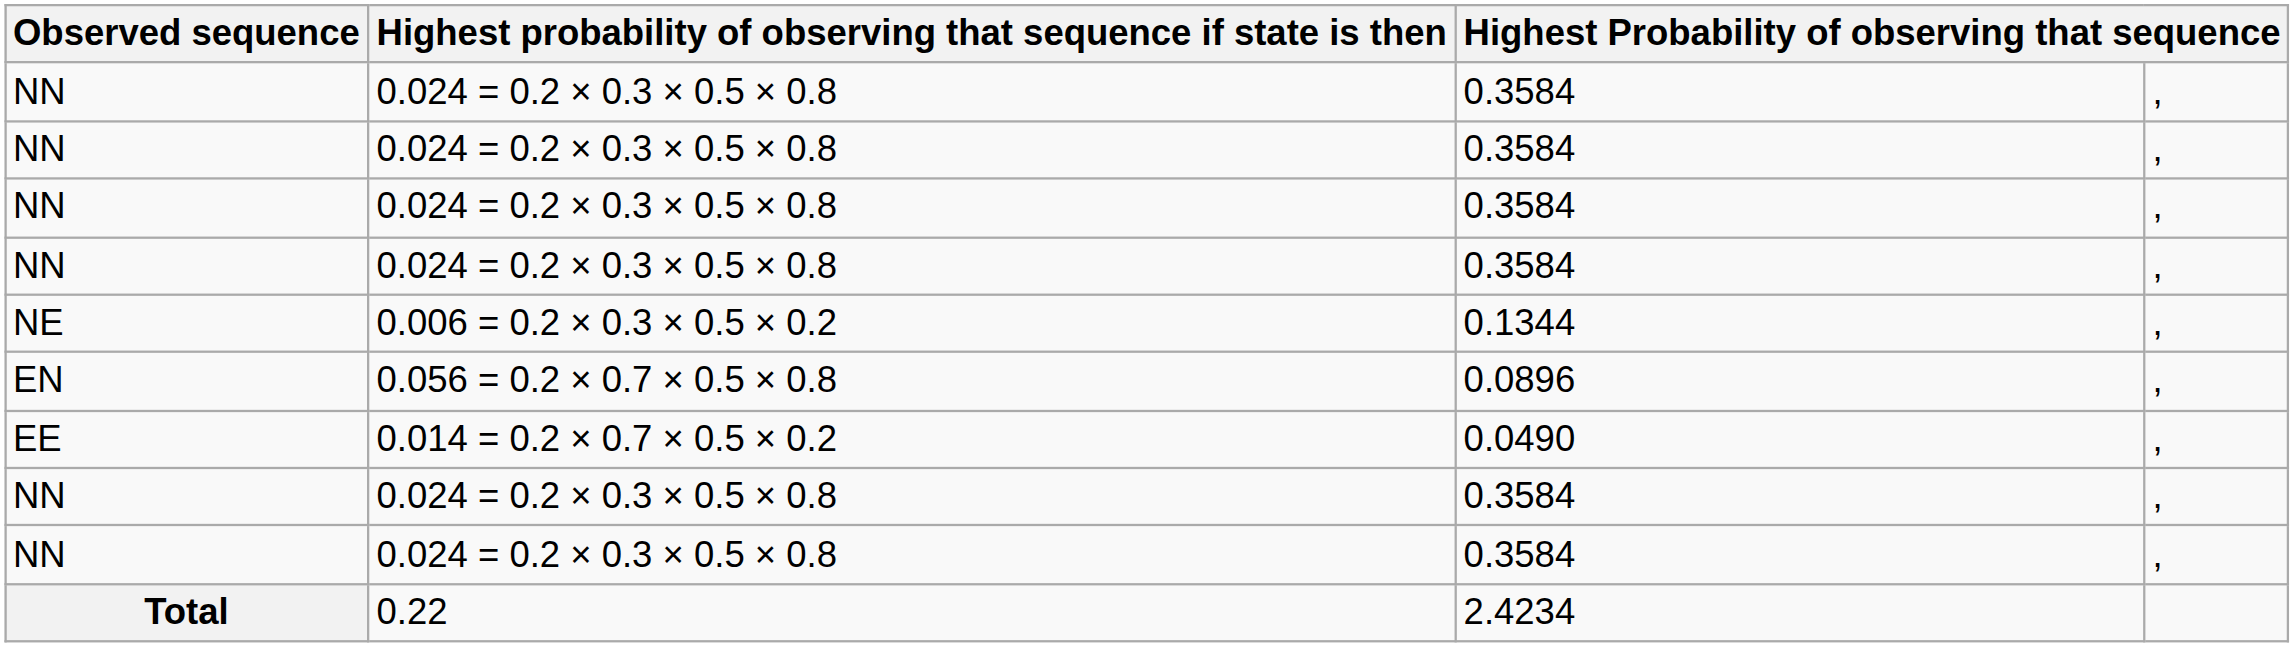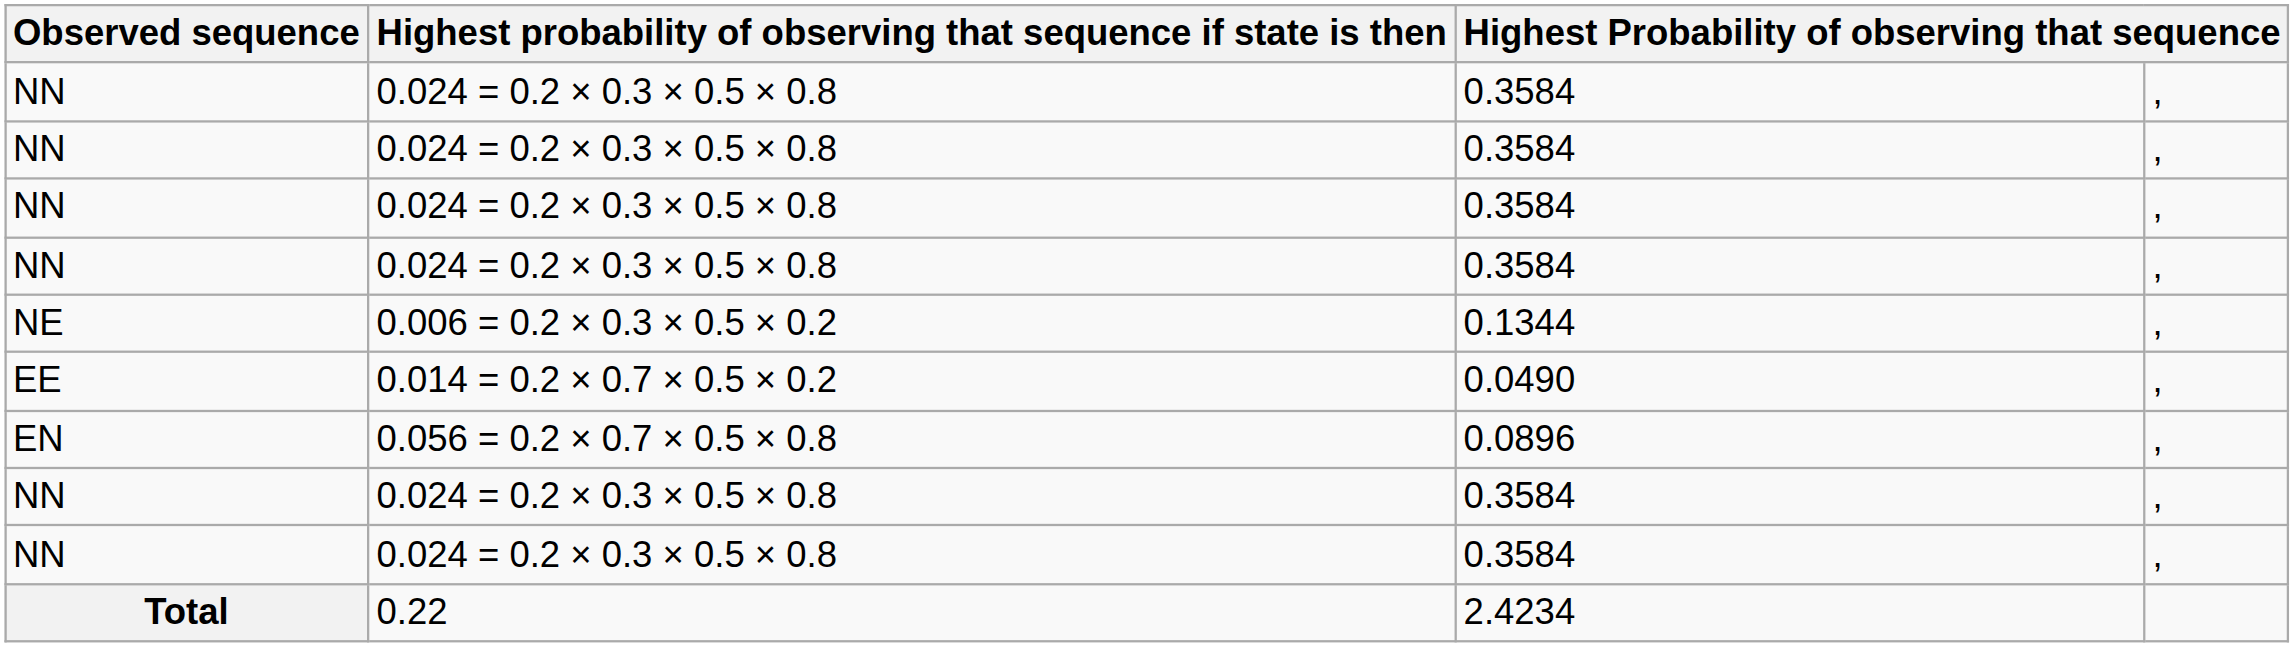rows swapped: EE <-> EN
